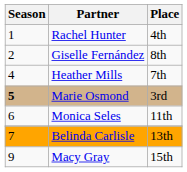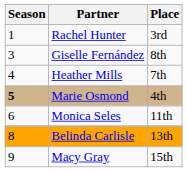Rachel Hunter | Place: 4th -> 3rd
Giselle Fernández | Season: 2 -> 3
Marie Osmond | Place: 3rd -> 4th
Belinda Carlisle | Season: 7 -> 8
